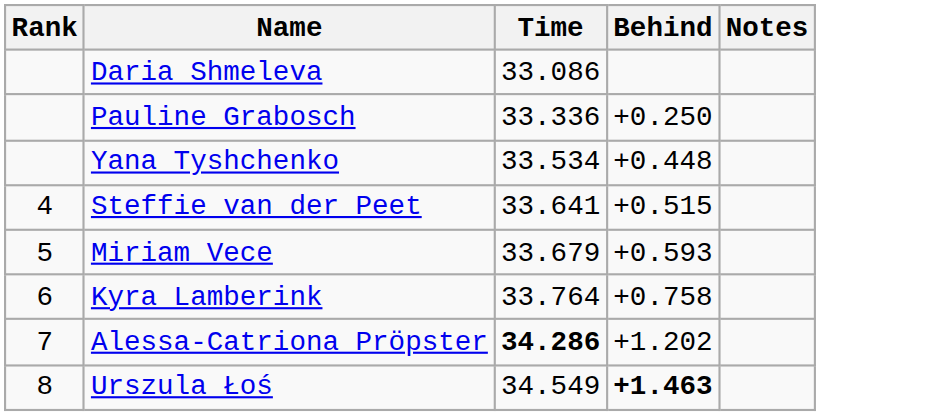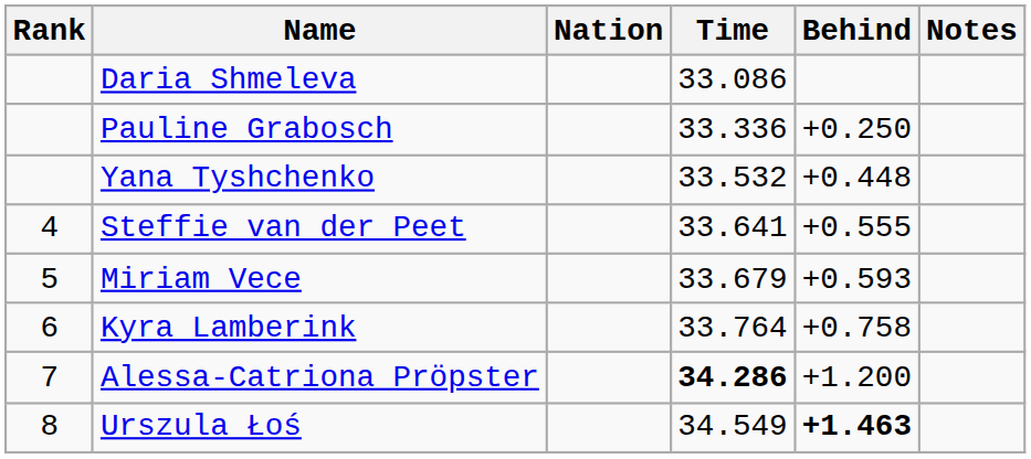+ column: Nation
Yana Tyshchenko | Time: 33.534 -> 33.532
Steffie van der Peet | Behind: +0.515 -> +0.555
Alessa-Catriona Pröpster | Behind: +1.202 -> +1.200
